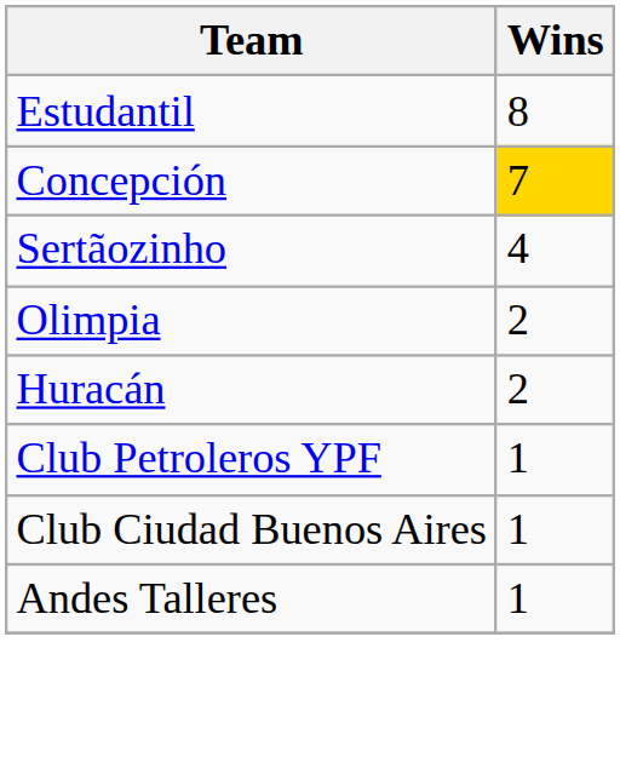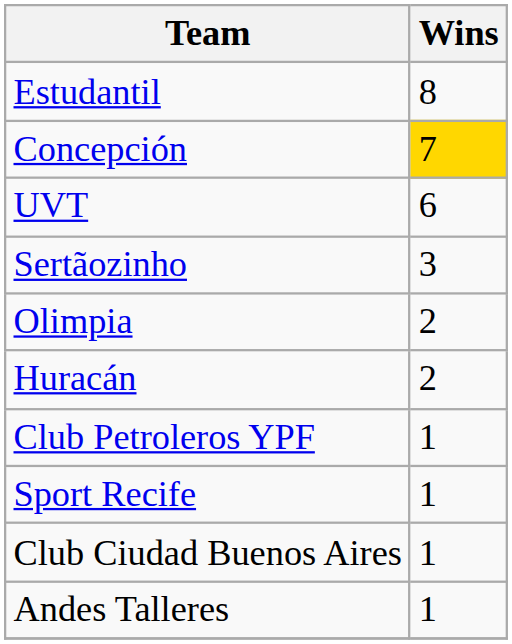+ row: UVT | 6
Sertãozinho | Wins: 4 -> 3
+ row: Sport Recife | 1
